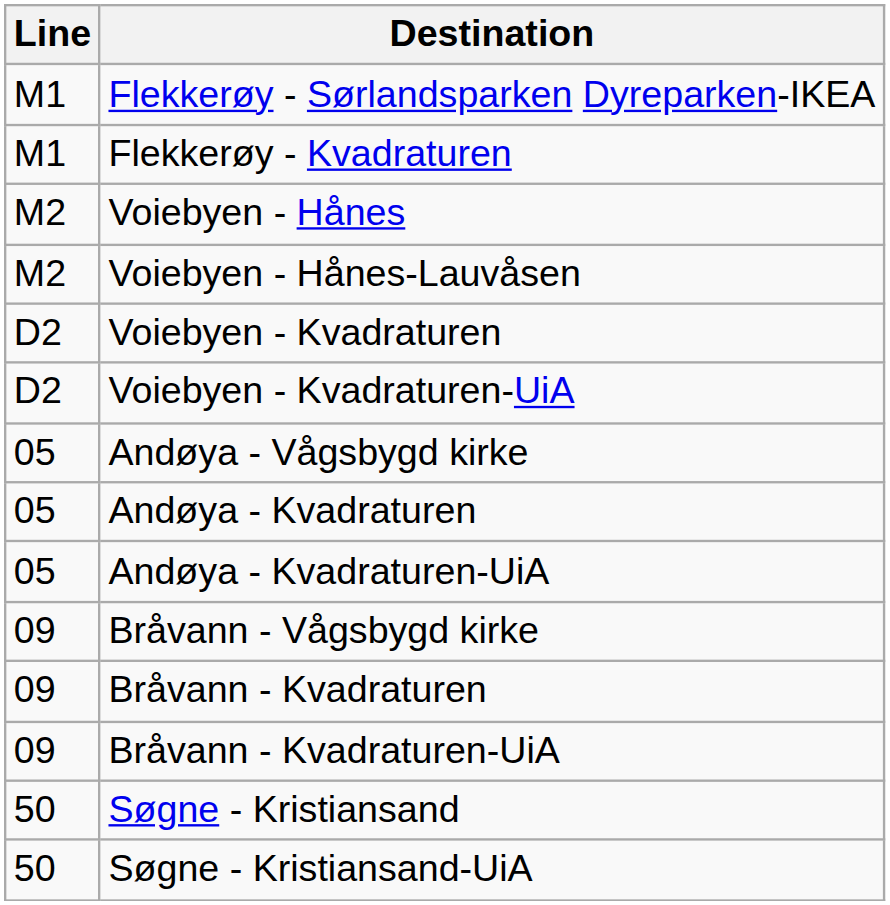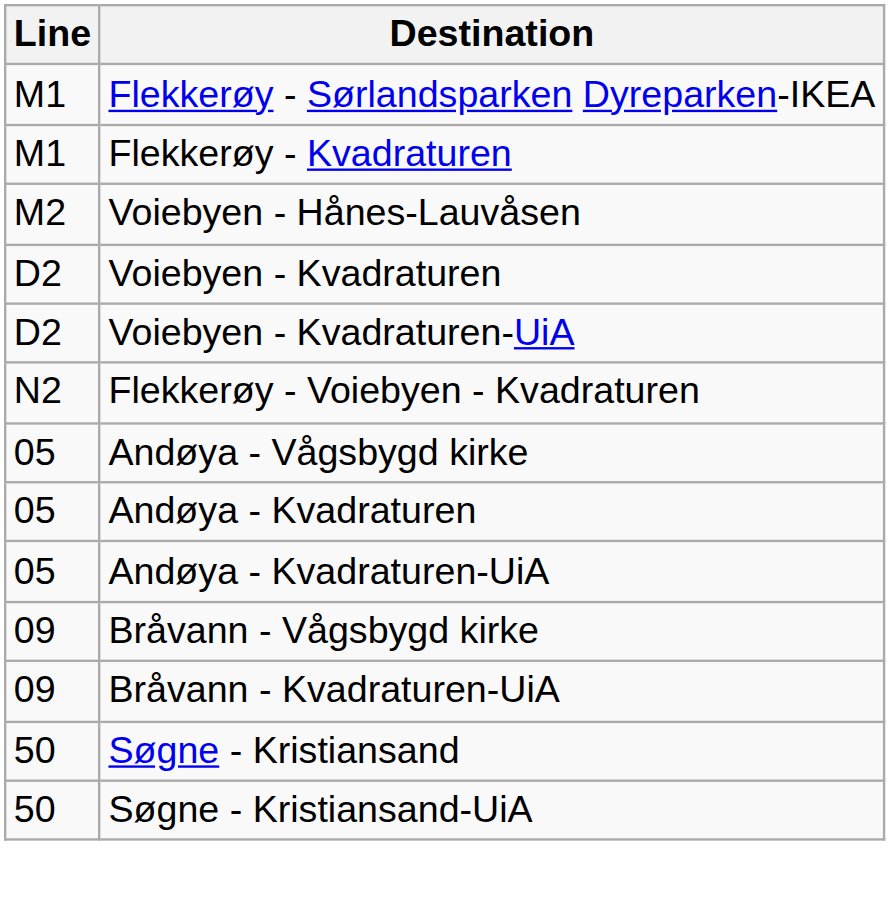- row: M2 | Voiebyen - Hånes
+ row: N2 | Flekkerøy - Voiebyen - Kvadraturen
- row: 09 | Bråvann - Kvadraturen
